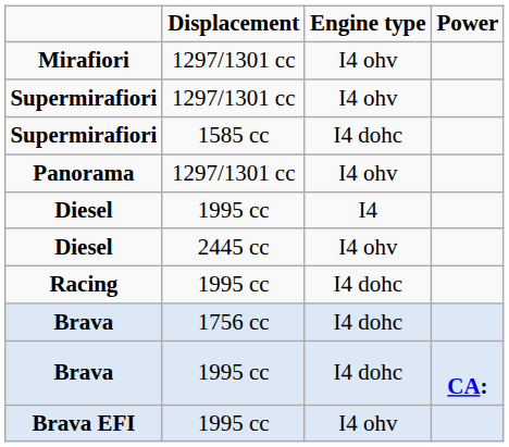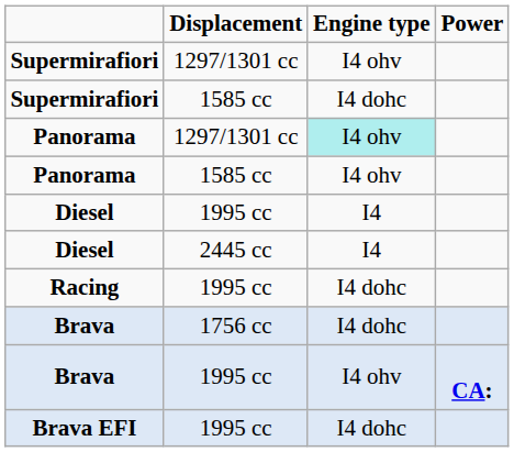- row: Mirafiori | 1297/1301 cc | I4 ohv
Panorama / 1297/1301 cc | Engine type: no background -> paleturquoise background
+ row: Panorama | 1585 cc | I4 ohv
Diesel / 2445 cc | Engine type: I4 ohv -> I4
Brava / 1995 cc | Engine type: I4 dohc -> I4 ohv
Brava EFI | Engine type: I4 ohv -> I4 dohc
